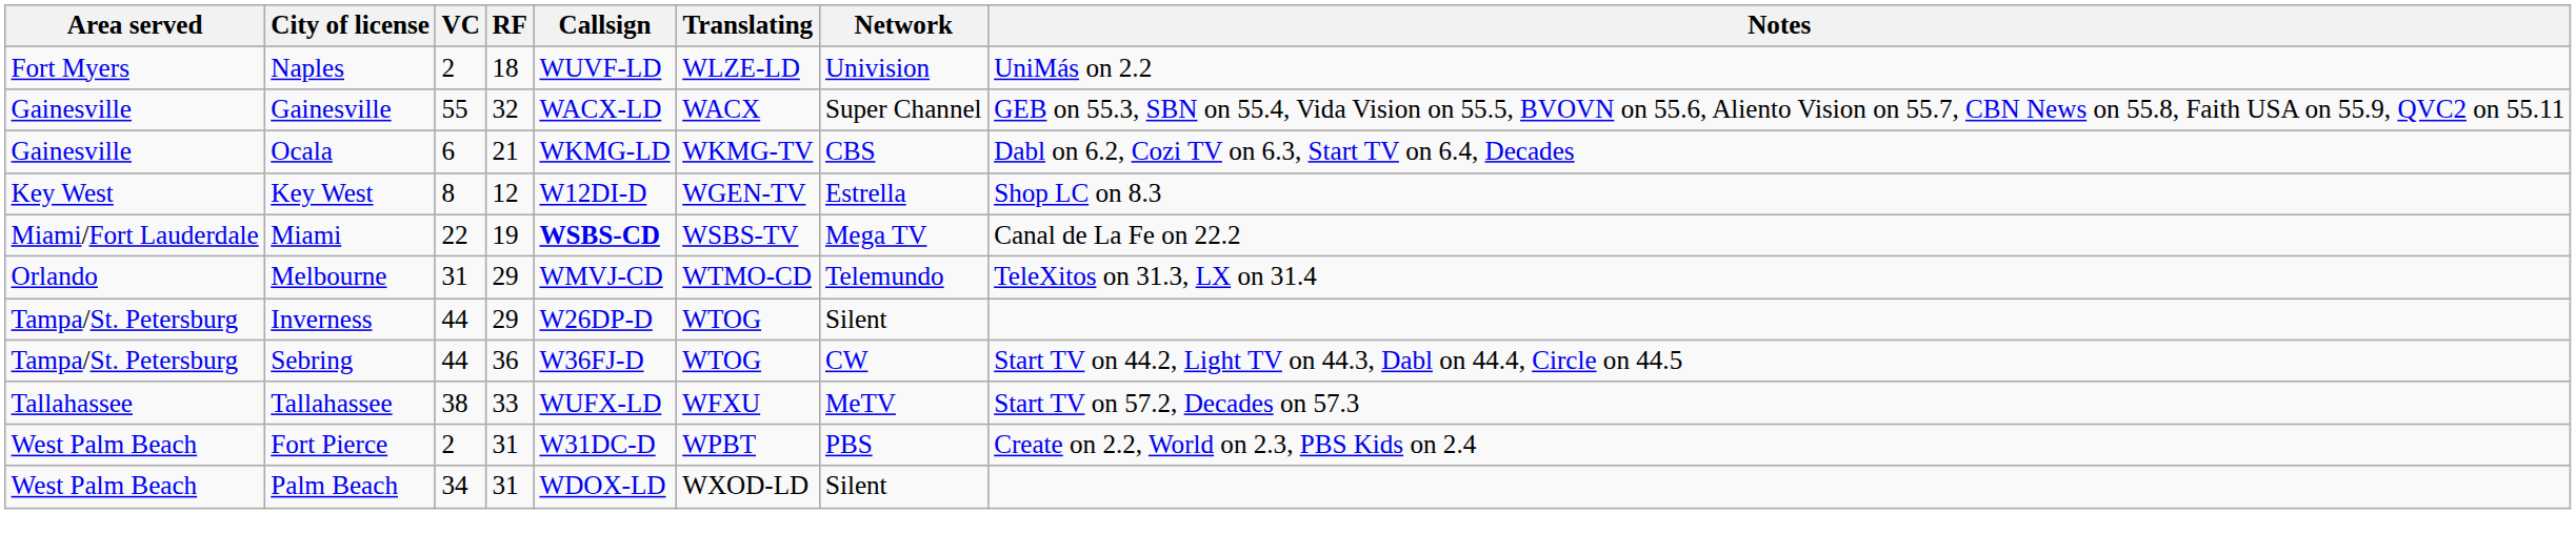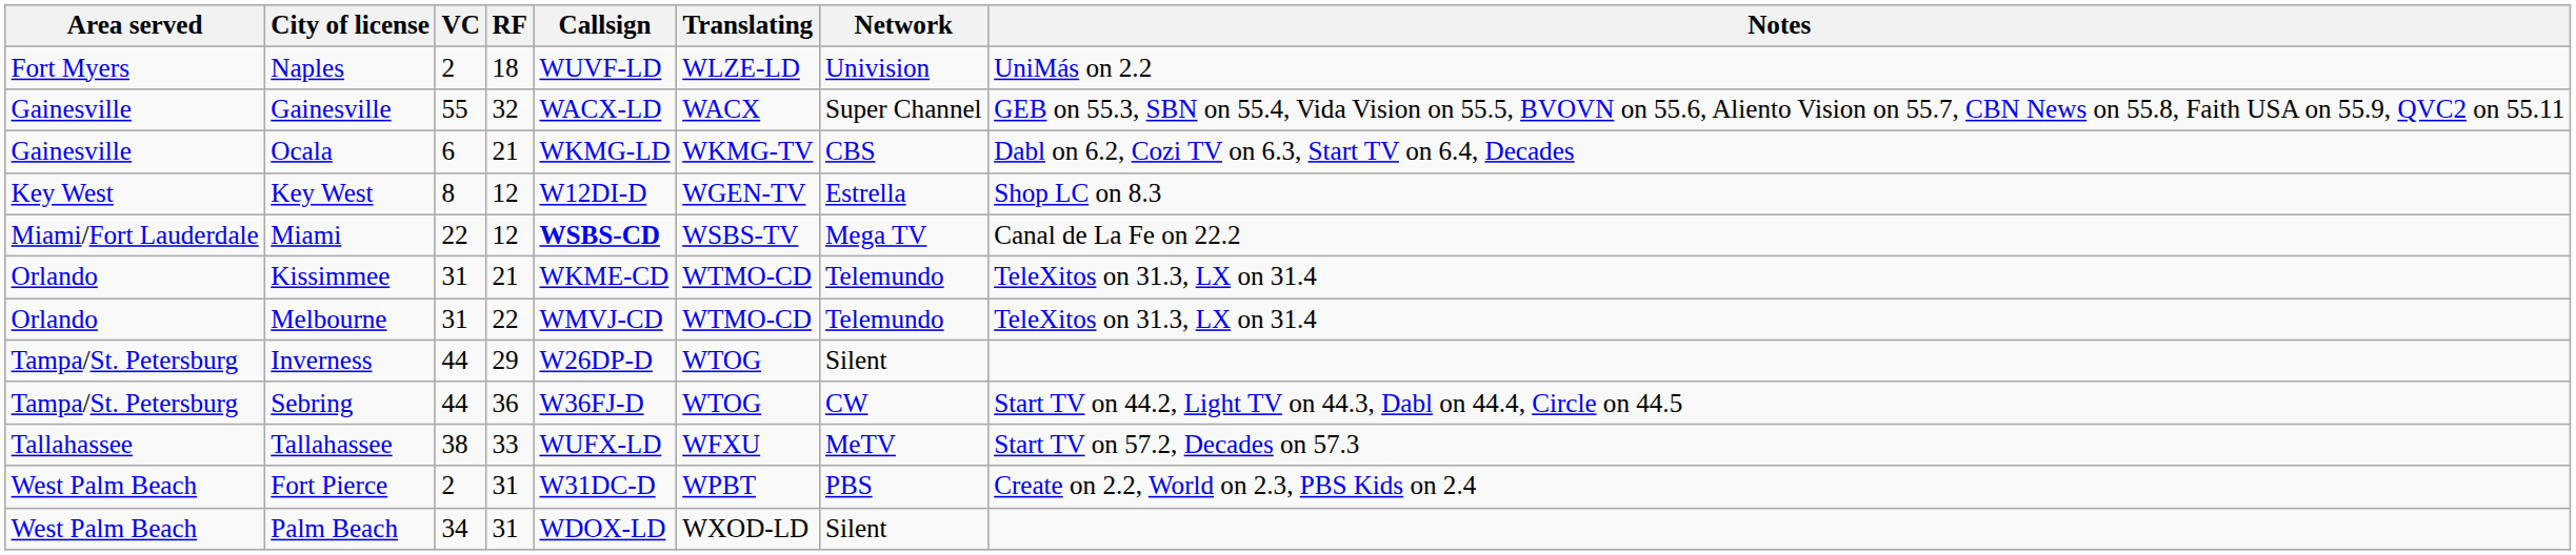Miami | RF: 19 -> 12
+ row: Orlando | Kissimmee | 31 | 21 | WKME-CD | WTMO-CD | Telemundo | TeleXitos on 31.3, LX on 31.4
Melbourne | RF: 29 -> 22
